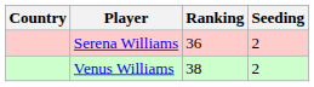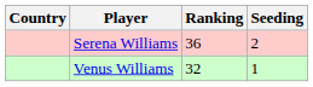Venus Williams | Ranking: 38 -> 32
Venus Williams | Seeding: 2 -> 1
